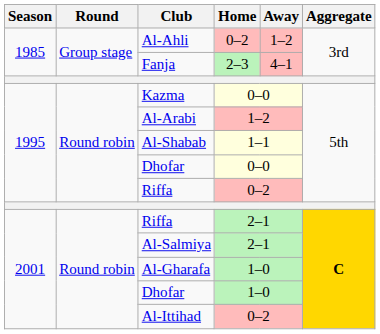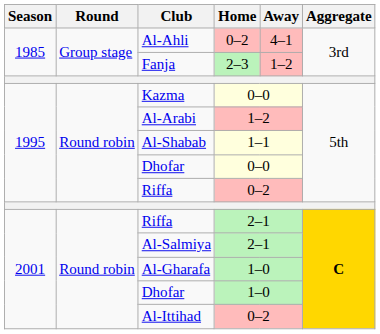Al-Ahli | Away: 1–2 -> 4–1
Fanja | Away: 4–1 -> 1–2
